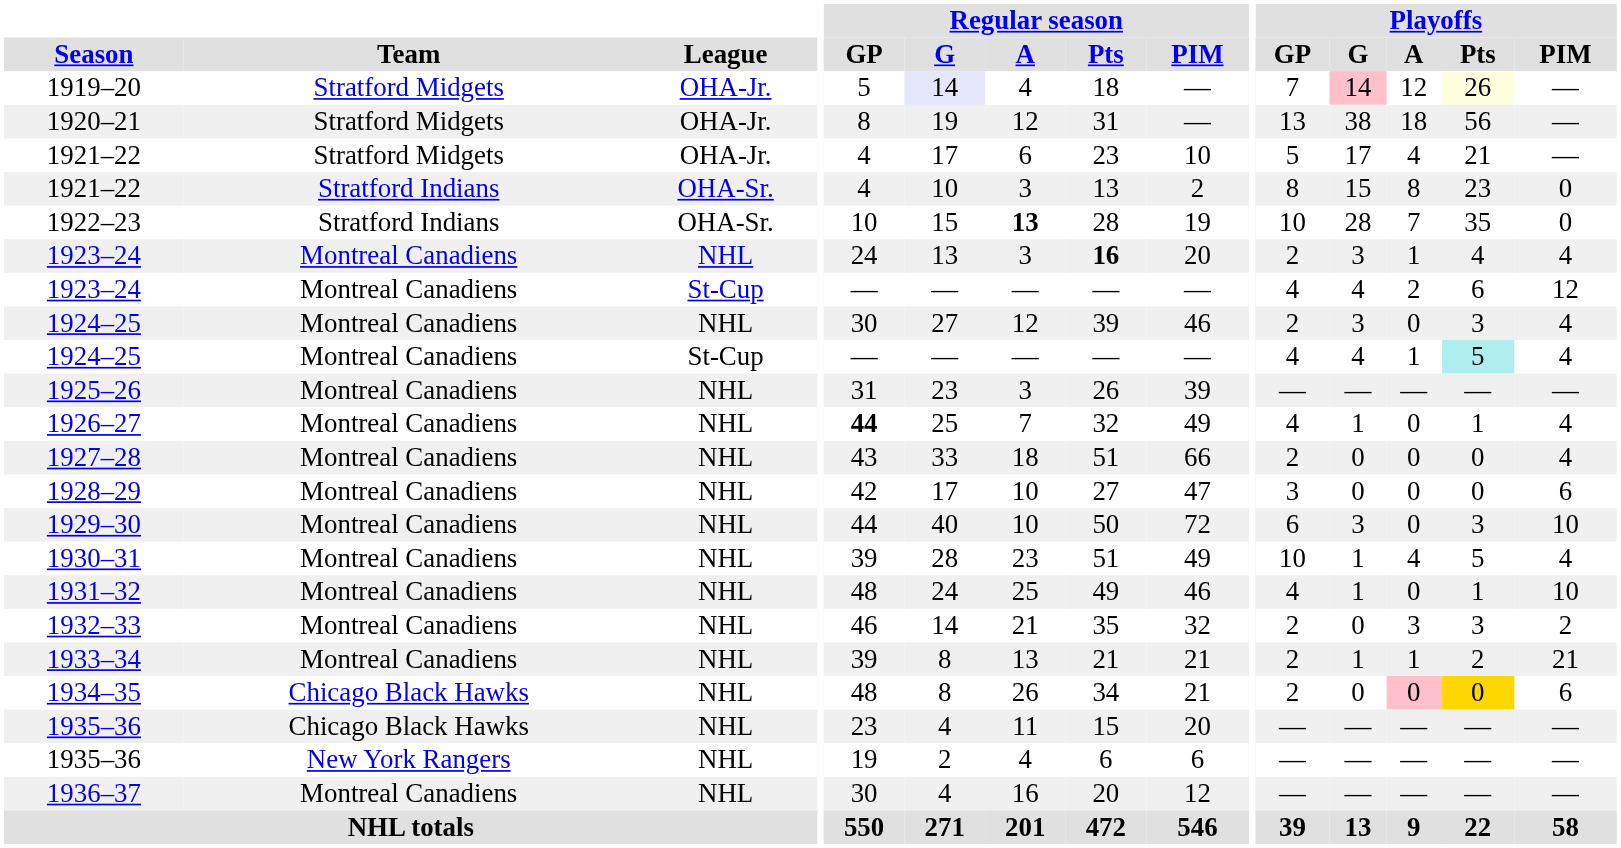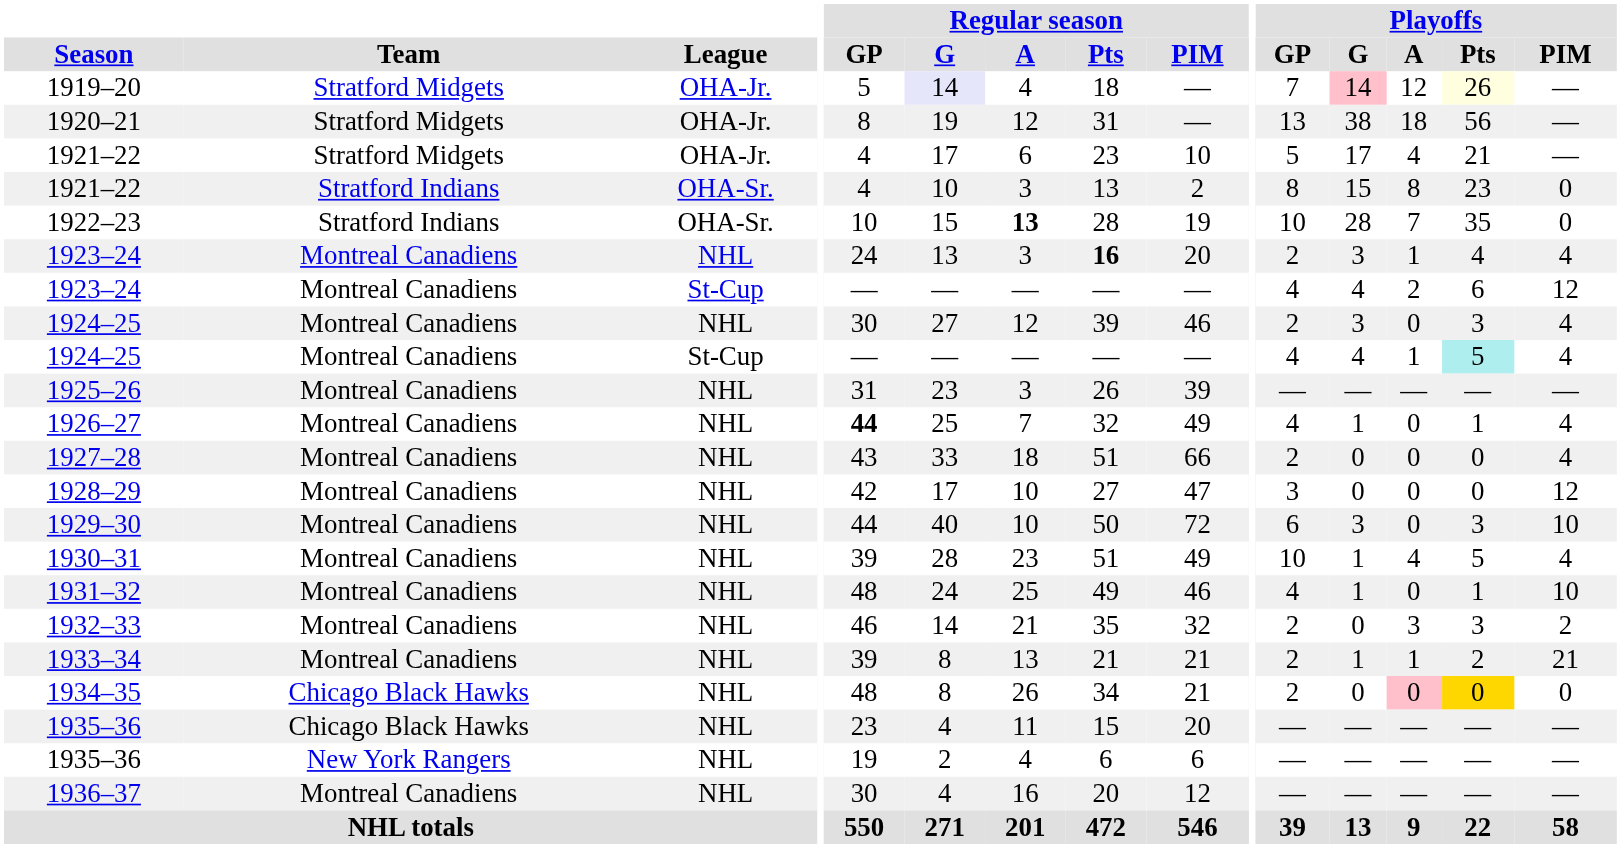1928–29 | Playoffs / PIM: 6 -> 12
1934–35 | Playoffs / PIM: 6 -> 0
